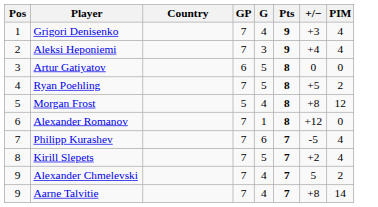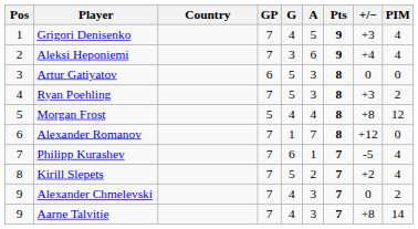+ column: A | 5 | 6 | 3 | 3 | 4 | 7 | 1 | 2 | 3 | 3
Ryan Poehling | +/−: +5 -> +3
Alexander Chmelevski | +/−: 5 -> 0
